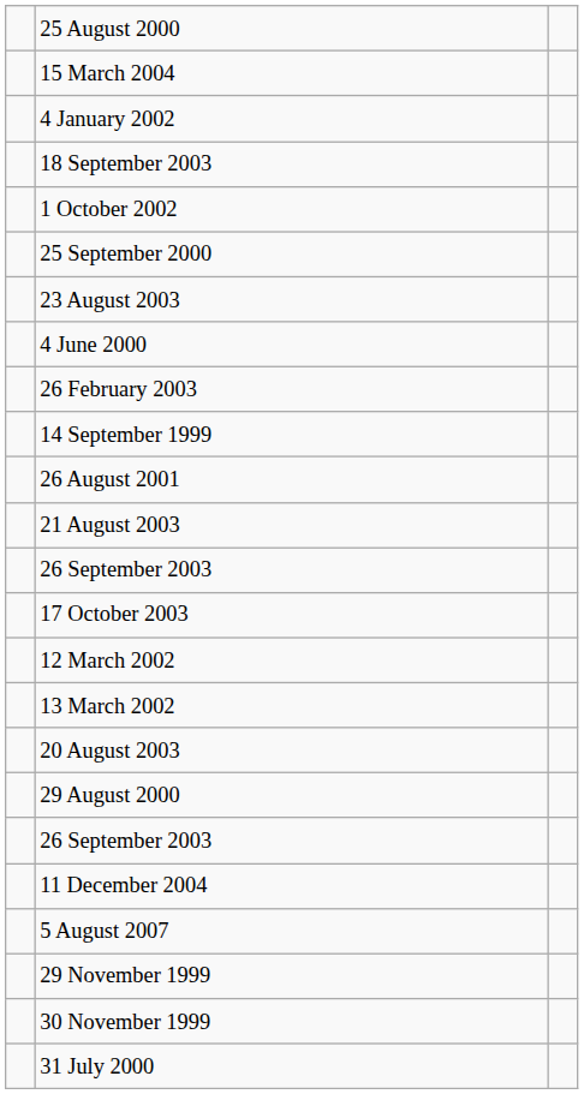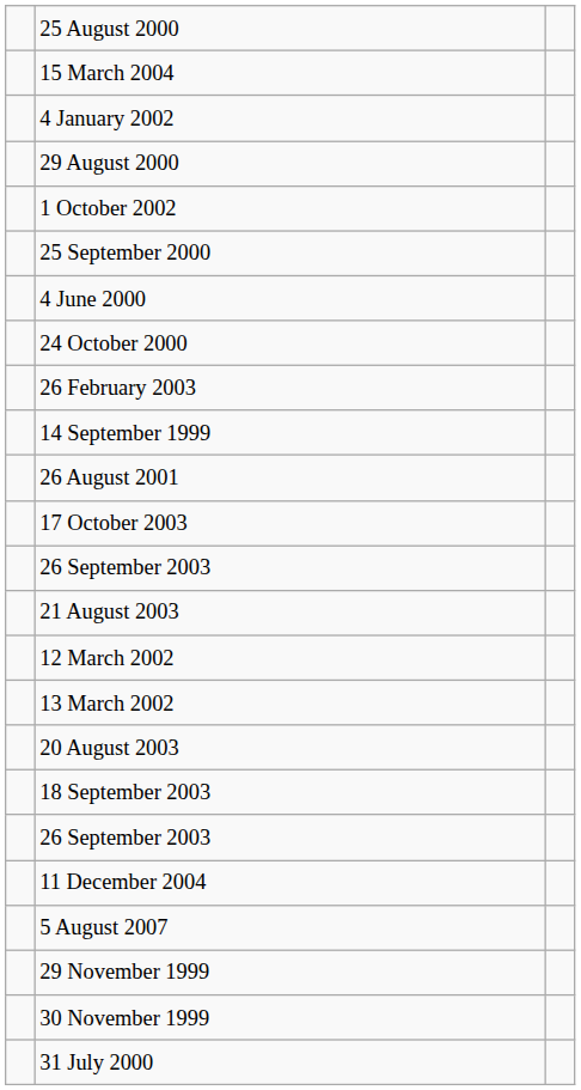rows swapped: 29 August 2000 <-> 18 September 2003
- row: 23 August 2003
+ row: 24 October 2000
rows swapped: 21 August 2003 <-> 17 October 2003
